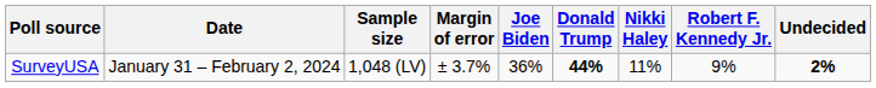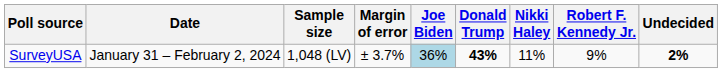SurveyUSA | Joe Biden: no background -> lightblue background
SurveyUSA | Donald Trump: 44% -> 43%
